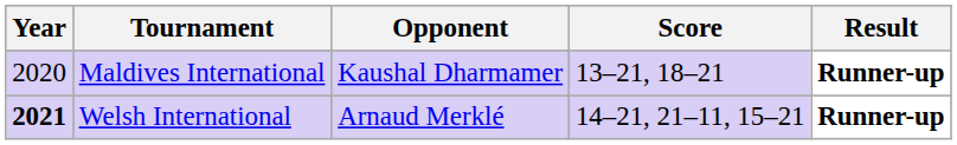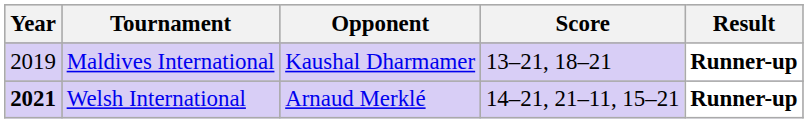Maldives International | Year: 2020 -> 2019
